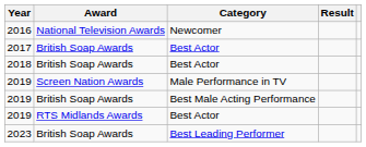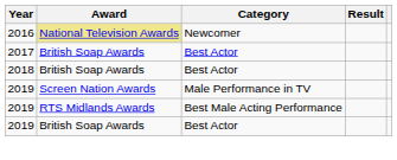2016 | Award: no background -> khaki background
2019 / Best Male Acting Performance | Award: British Soap Awards -> RTS Midlands Awards
2019 / Best Actor | Award: RTS Midlands Awards -> British Soap Awards
- row: 2023 | British Soap Awards | Best Leading Performer
